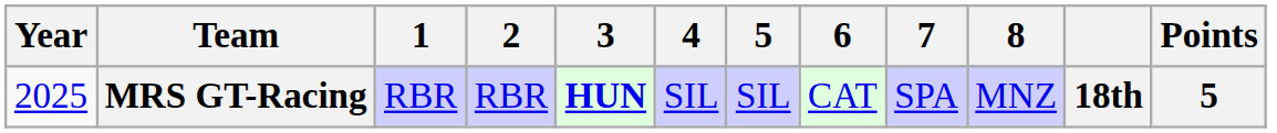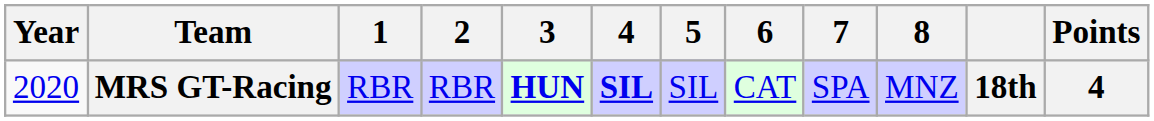MRS GT-Racing | Year: 2025 -> 2020
MRS GT-Racing | 4: normal -> bold
MRS GT-Racing | Points: 5 -> 4
